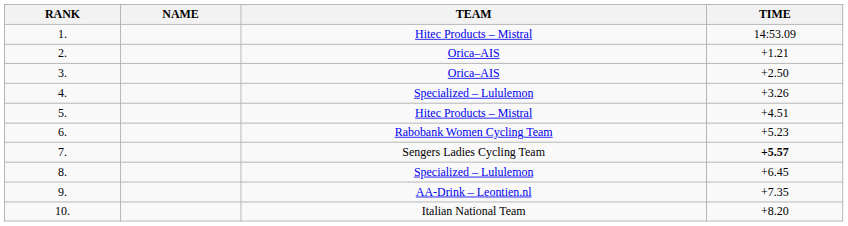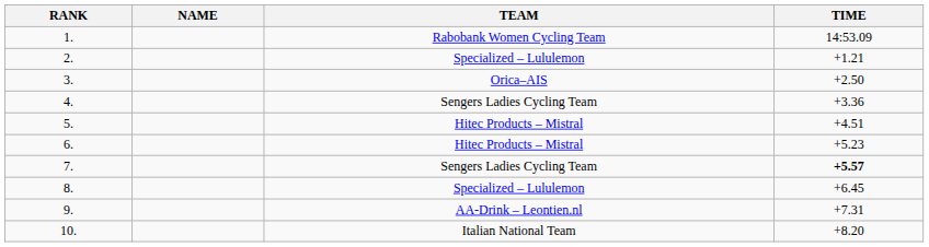1. | TEAM: Hitec Products – Mistral -> Rabobank Women Cycling Team
2. | TEAM: Orica–AIS -> Specialized – Lululemon
4. | TEAM: Specialized – Lululemon -> Sengers Ladies Cycling Team
4. | TIME: +3.26 -> +3.36
6. | TEAM: Rabobank Women Cycling Team -> Hitec Products – Mistral
9. | TIME: +7.35 -> +7.31
